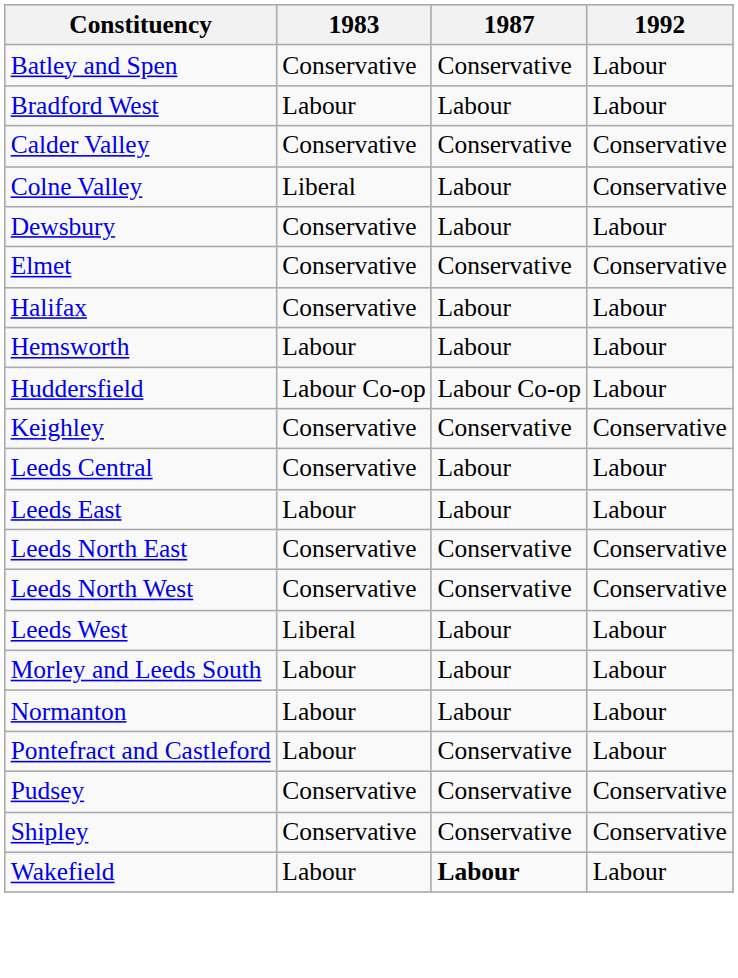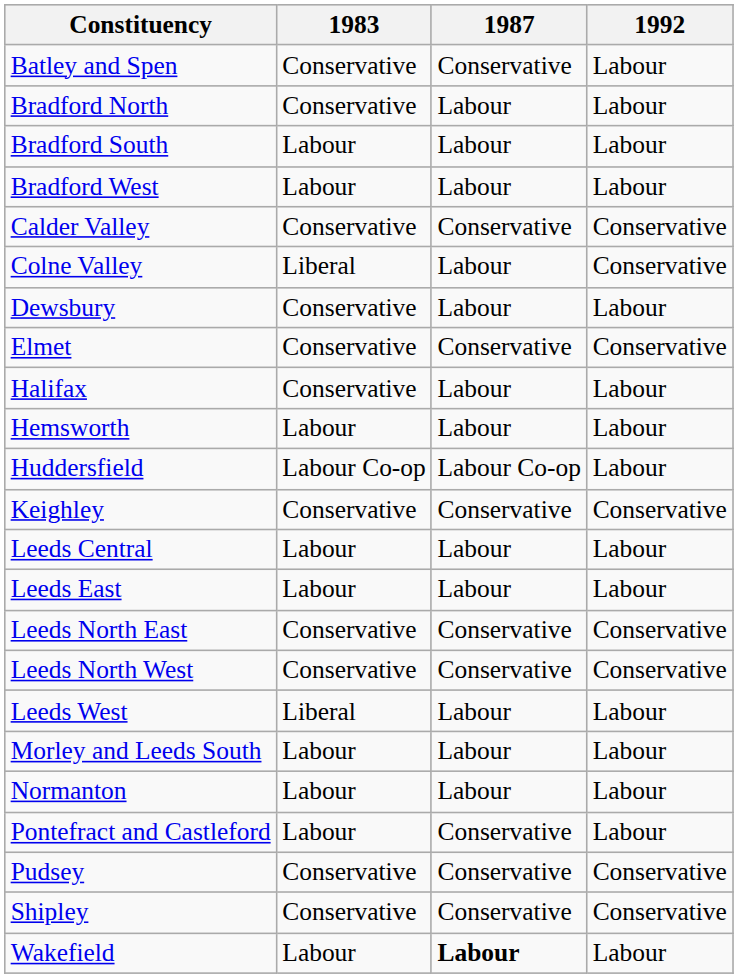+ row: Bradford North | Conservative | Labour | Labour
+ row: Bradford South | Labour | Labour | Labour
Leeds Central | 1983: Conservative -> Labour
